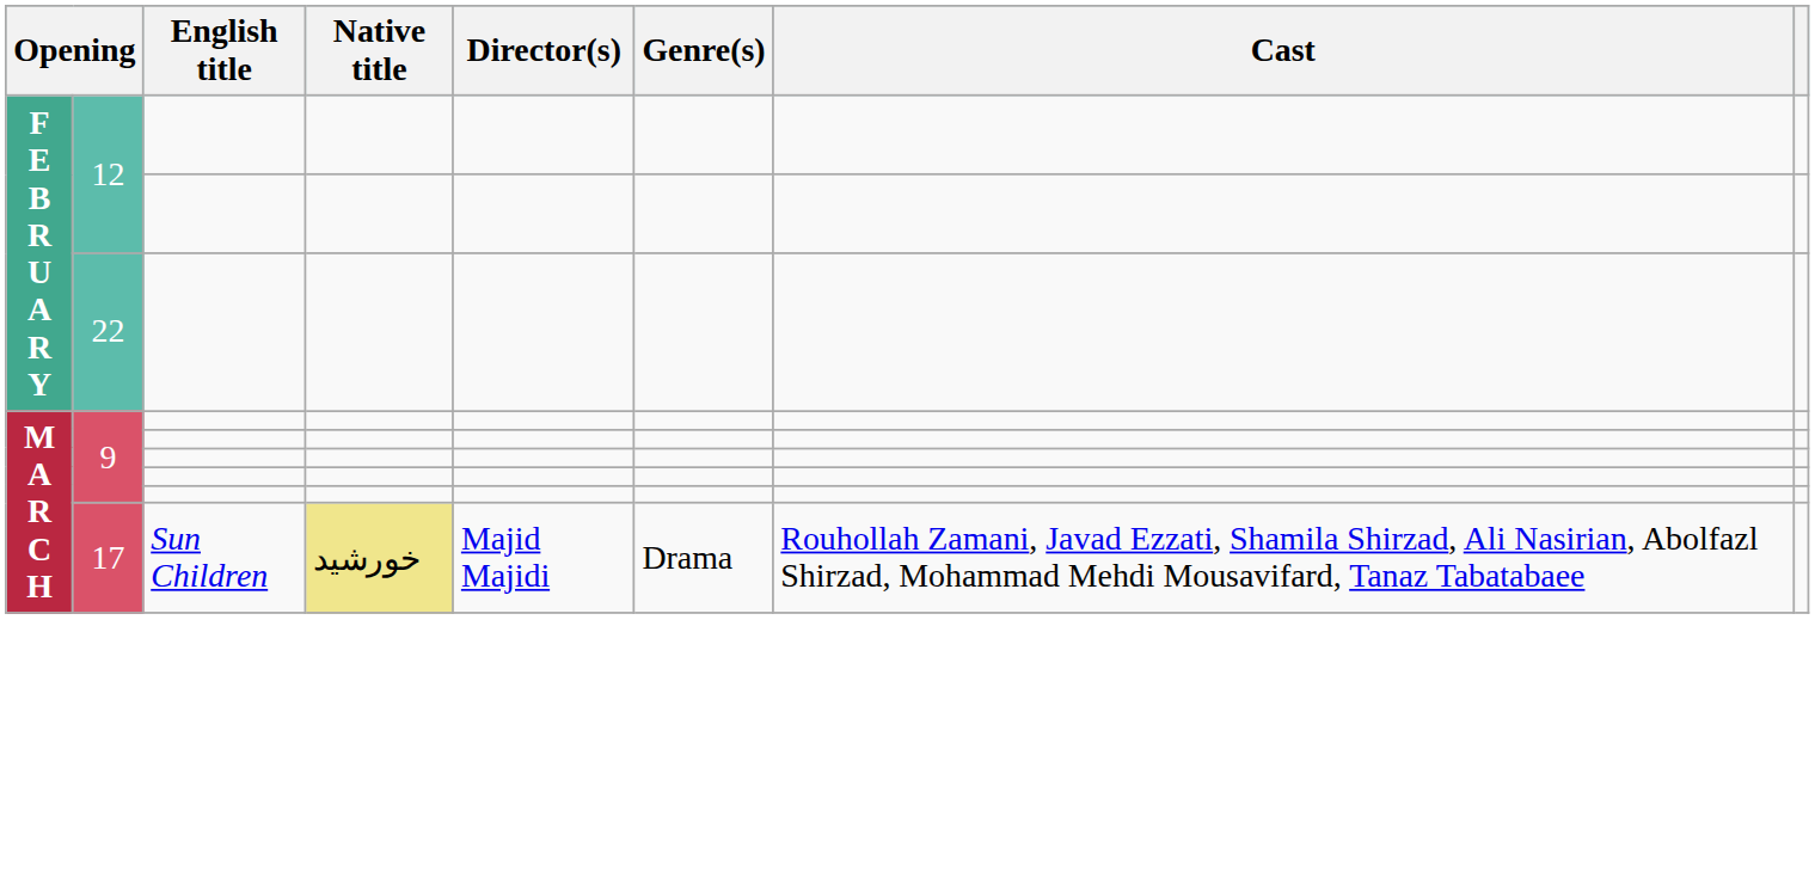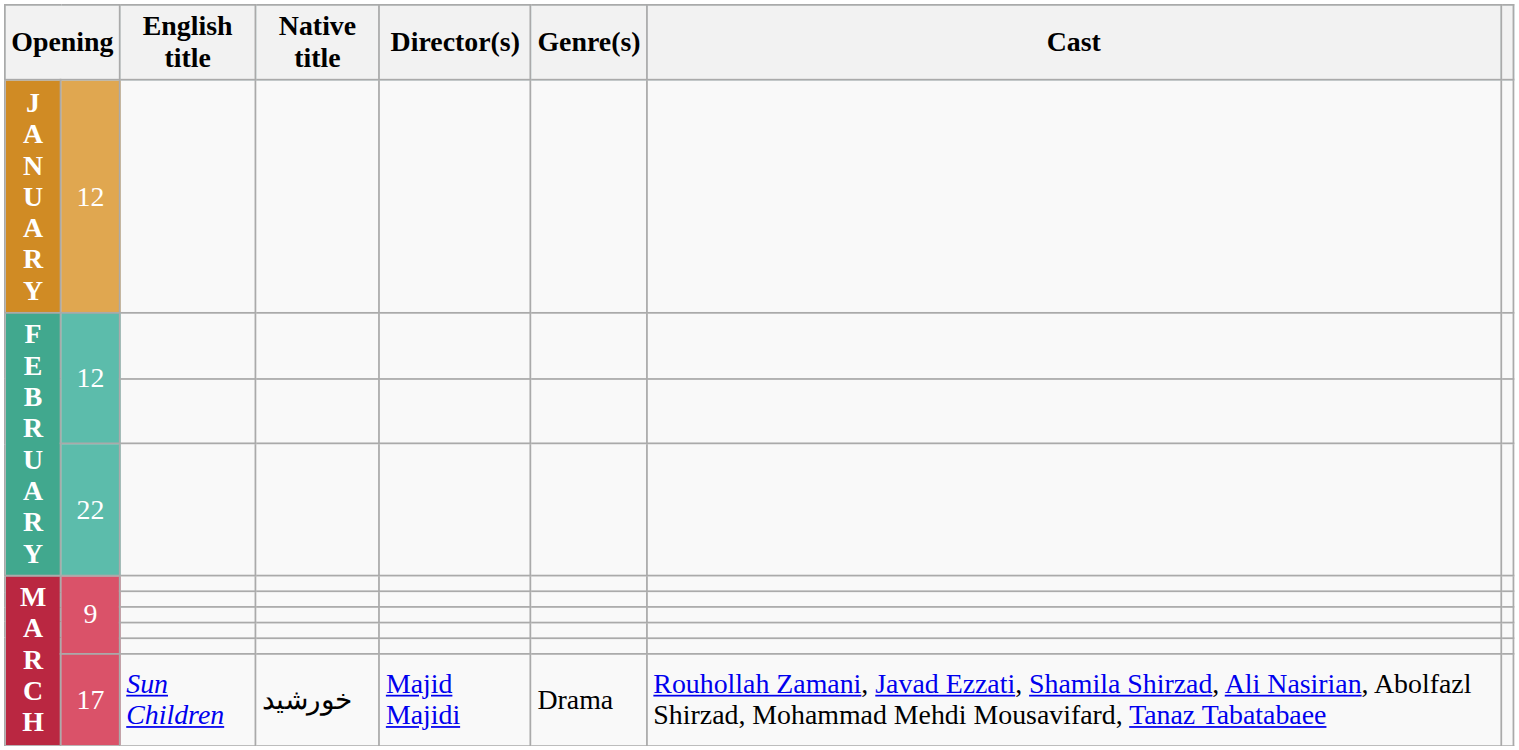+ row: J A N U A R Y | 12
17 | Native title: khaki background -> no background
